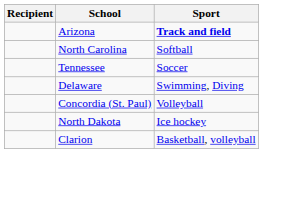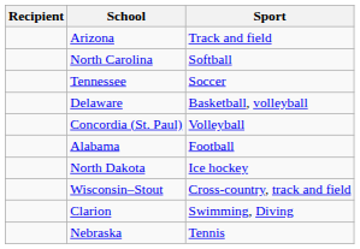Arizona | Sport: bold -> normal
Delaware | Sport: Swimming, Diving -> Basketball, volleyball
+ row: Alabama | Football
+ row: Wisconsin–Stout | Cross-country, track and field
Clarion | Sport: Basketball, volleyball -> Swimming, Diving
+ row: Nebraska | Tennis
